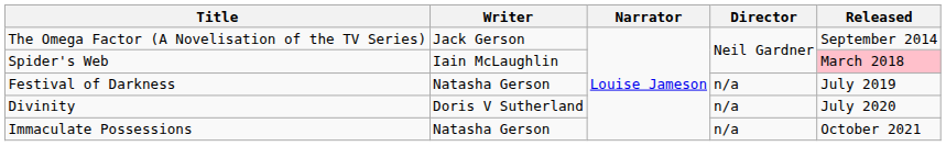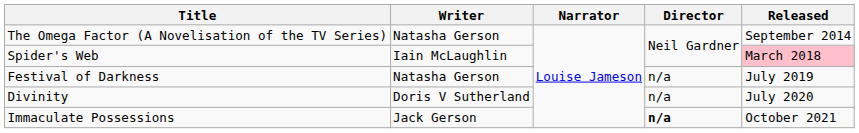The Omega Factor (A Novelisation of the TV Series) | Writer: Jack Gerson -> Natasha Gerson
Immaculate Possessions | Writer: Natasha Gerson -> Jack Gerson
Immaculate Possessions | Director: normal -> bold
